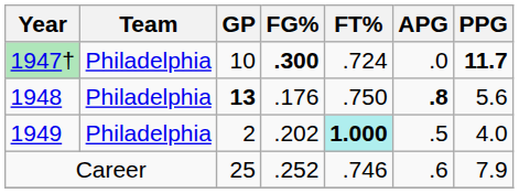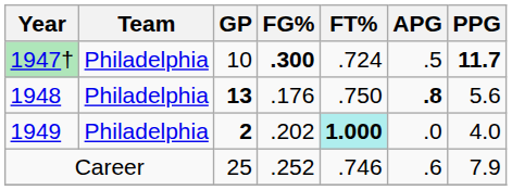1947† | APG: .0 -> .5
1949 | GP: normal -> bold
1949 | APG: .5 -> .0
